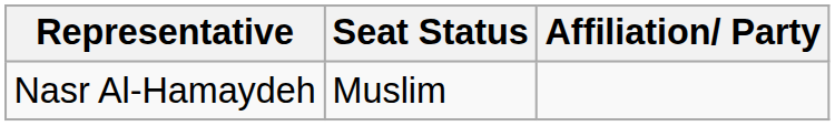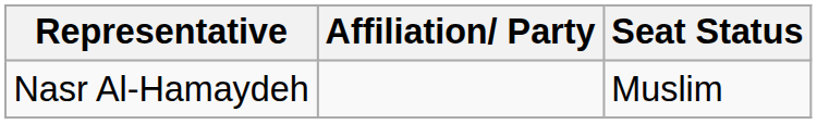columns swapped: Affiliation/ Party <-> Seat Status
